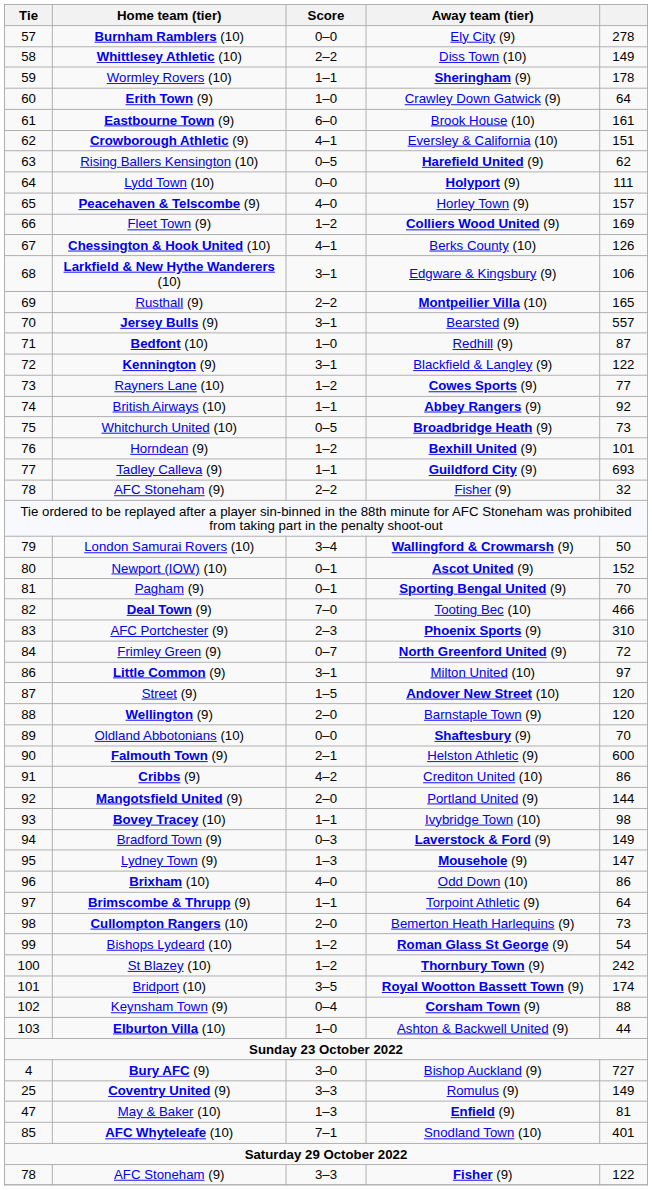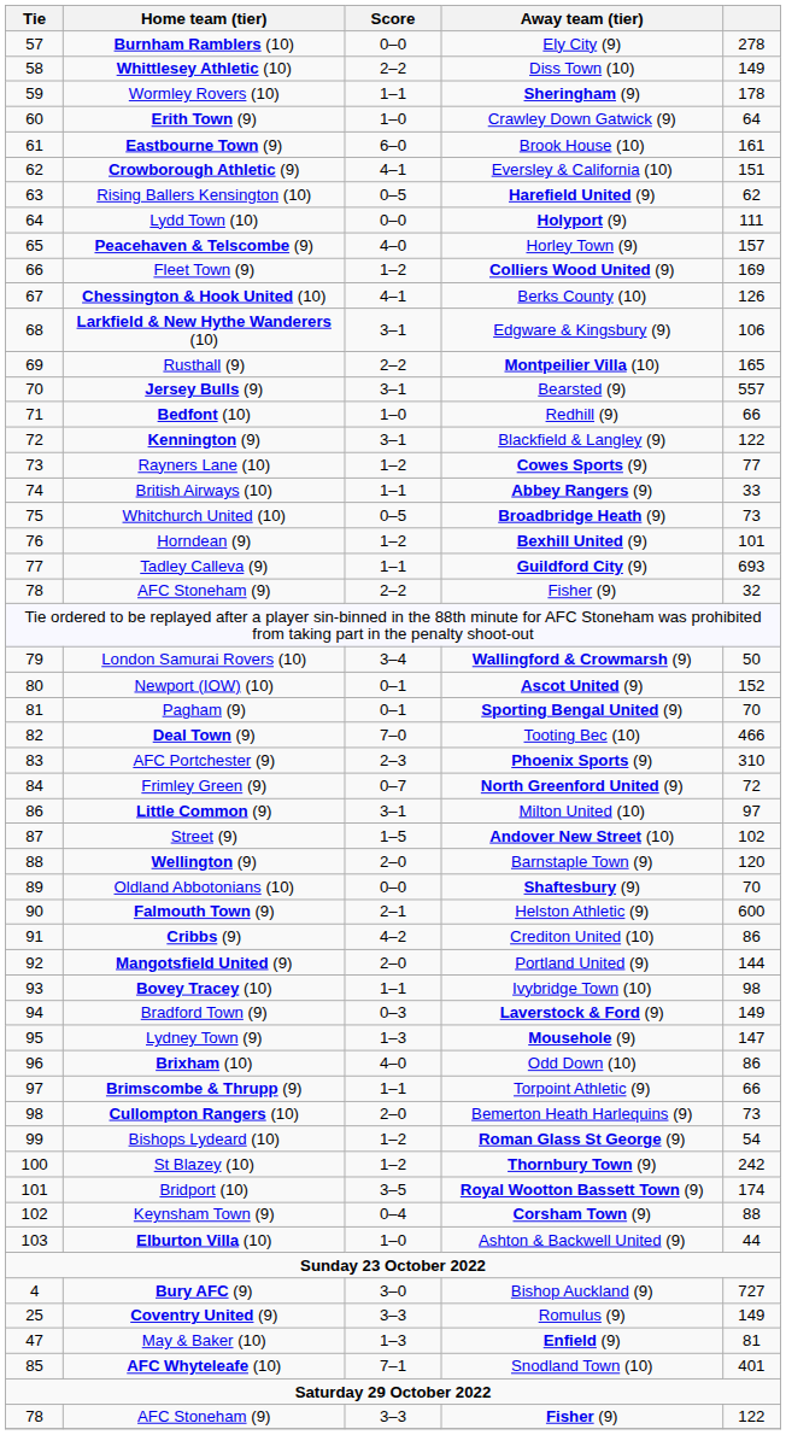Bedfont (10) | column 5: 87 -> 66
British Airways (10) | column 5: 92 -> 33
Street (9) | column 5: 120 -> 102
Brimscombe & Thrupp (9) | column 5: 64 -> 66
